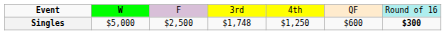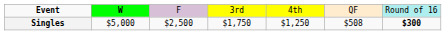Singles | column 4: $1,748 -> $1,750
Singles | column 6: $600 -> $508
